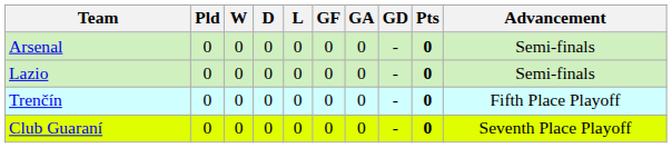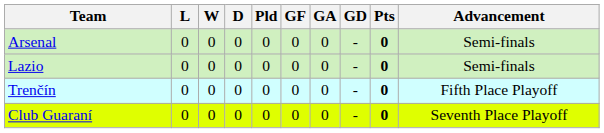columns swapped: Pld <-> L
